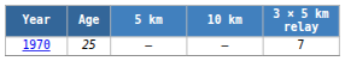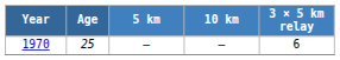1970 | 3 × 5 km relay: 7 -> 6
